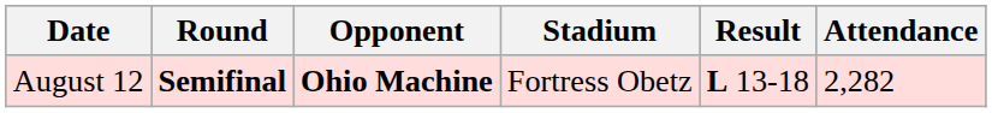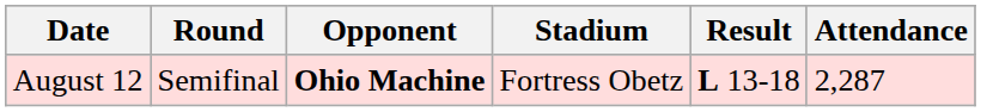August 12 | Round: bold -> normal
August 12 | Attendance: 2,282 -> 2,287
